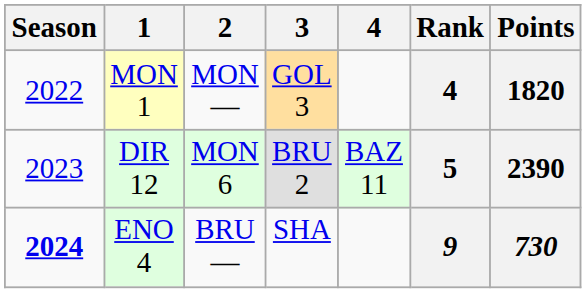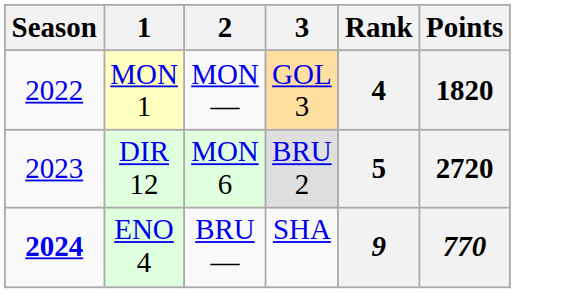- column: 4 | BAZ 11
DIR 12 | Points: 2390 -> 2720
ENO 4 | Points: 730 -> 770
